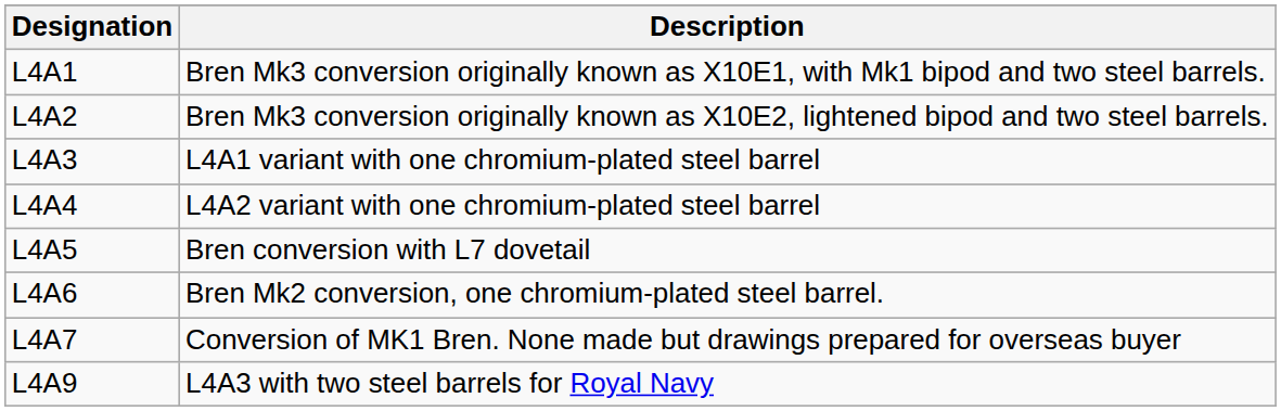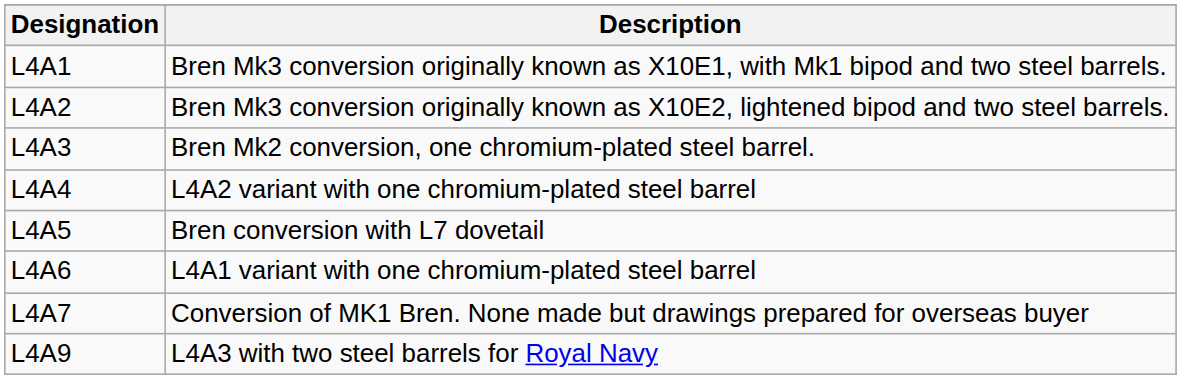L4A3 | Description: L4A1 variant with one chromium-plated steel barrel -> Bren Mk2 conversion, one chromium-plated steel barrel.
L4A6 | Description: Bren Mk2 conversion, one chromium-plated steel barrel. -> L4A1 variant with one chromium-plated steel barrel
